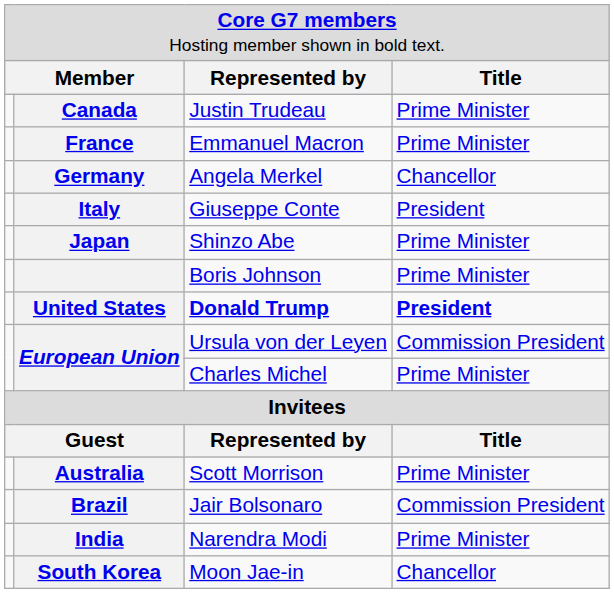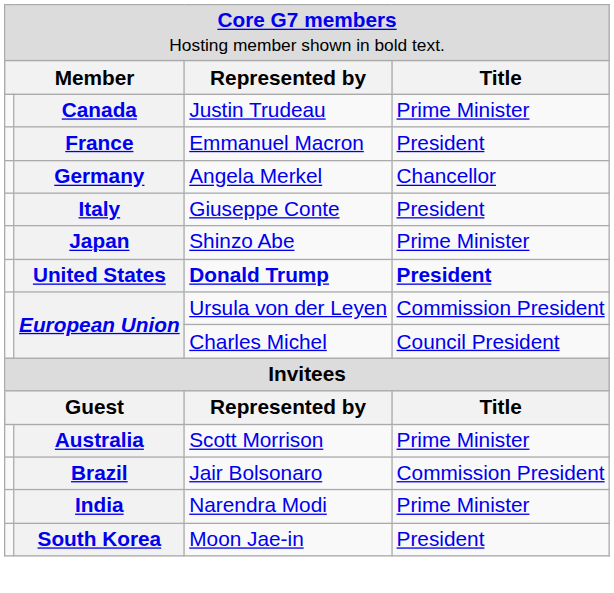Emmanuel Macron | column 4: Prime Minister -> President
- row: Boris Johnson | Prime Minister
Charles Michel | column 4: Prime Minister -> Council President
Moon Jae-in | column 4: Chancellor -> President
